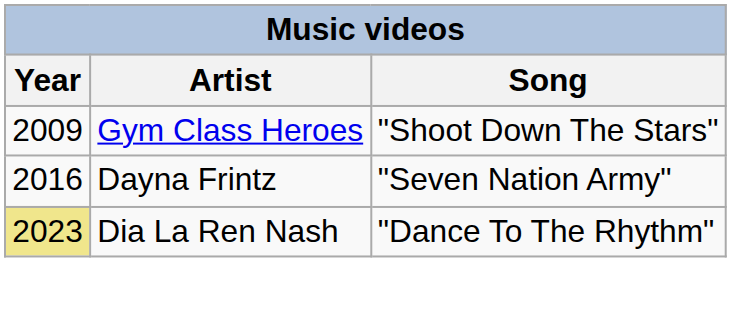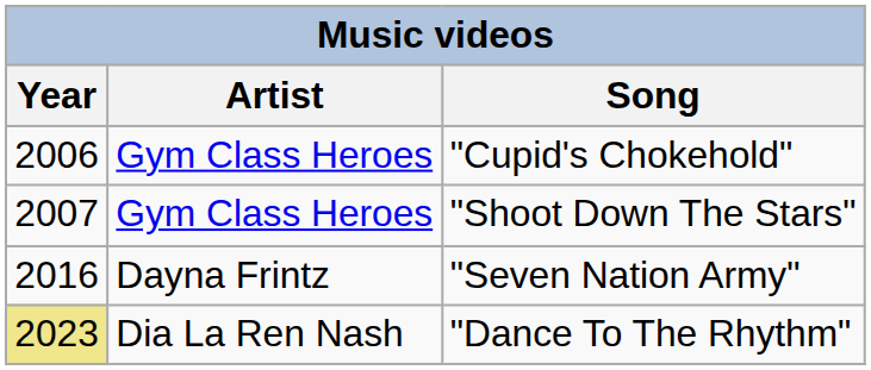+ row: 2006 | Gym Class Heroes | "Cupid's Chokehold"
"Shoot Down The Stars" | Year: 2009 -> 2007
